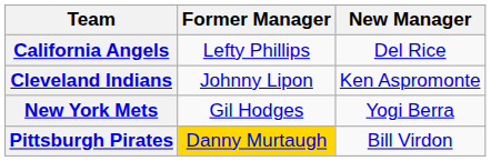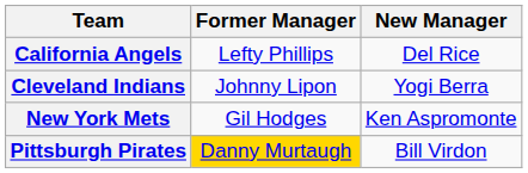Cleveland Indians | New Manager: Ken Aspromonte -> Yogi Berra
New York Mets | New Manager: Yogi Berra -> Ken Aspromonte
